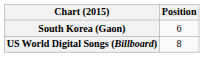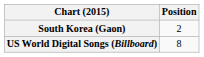South Korea (Gaon) | Position: 6 -> 2
